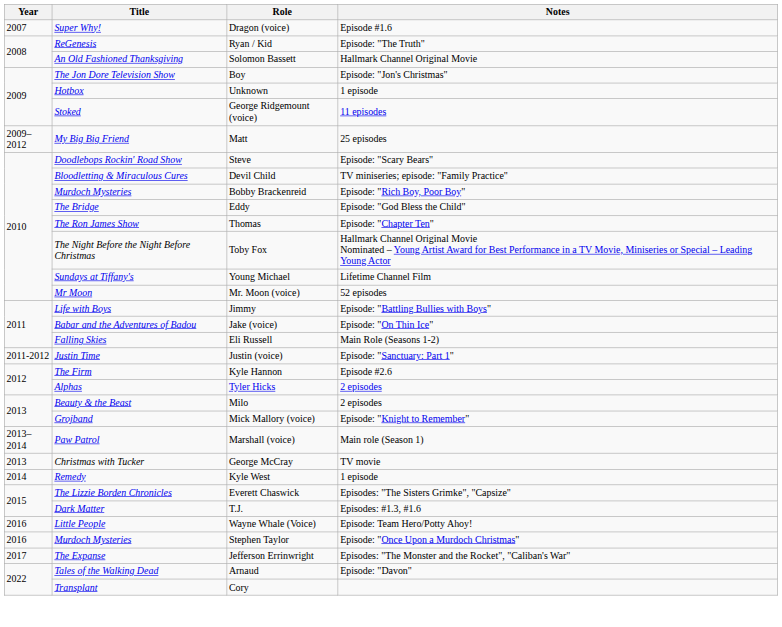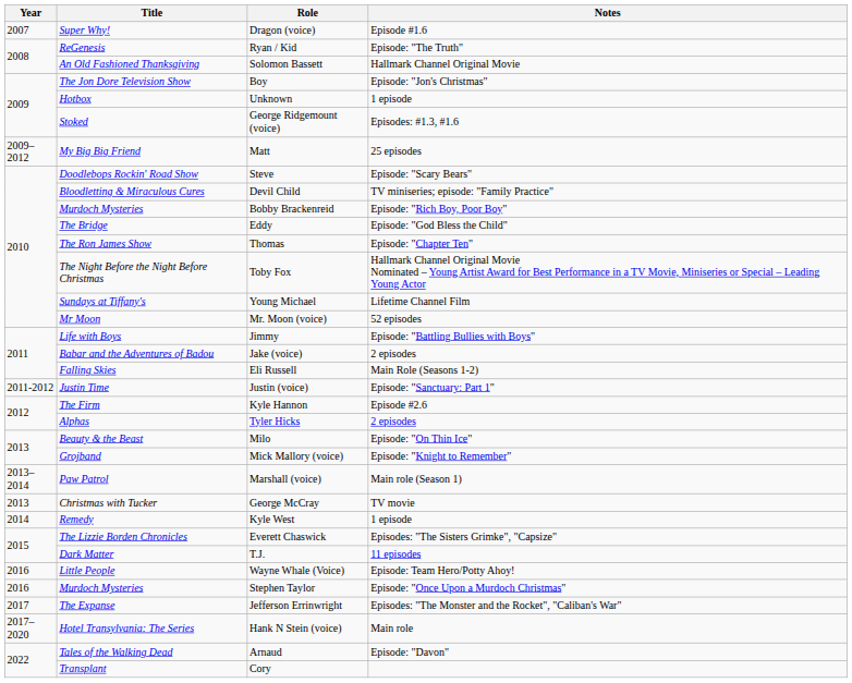George Ridgemount (voice) | Notes: 11 episodes -> Episodes: #1.3, #1.6
Jake (voice) | Notes: Episode: "On Thin Ice" -> 2 episodes
Milo | Notes: 2 episodes -> Episode: "On Thin Ice"
T.J. | Notes: Episodes: #1.3, #1.6 -> 11 episodes
+ row: 2017–2020 | Hotel Transylvania: The Series | Hank N Stein (voice) | Main role
